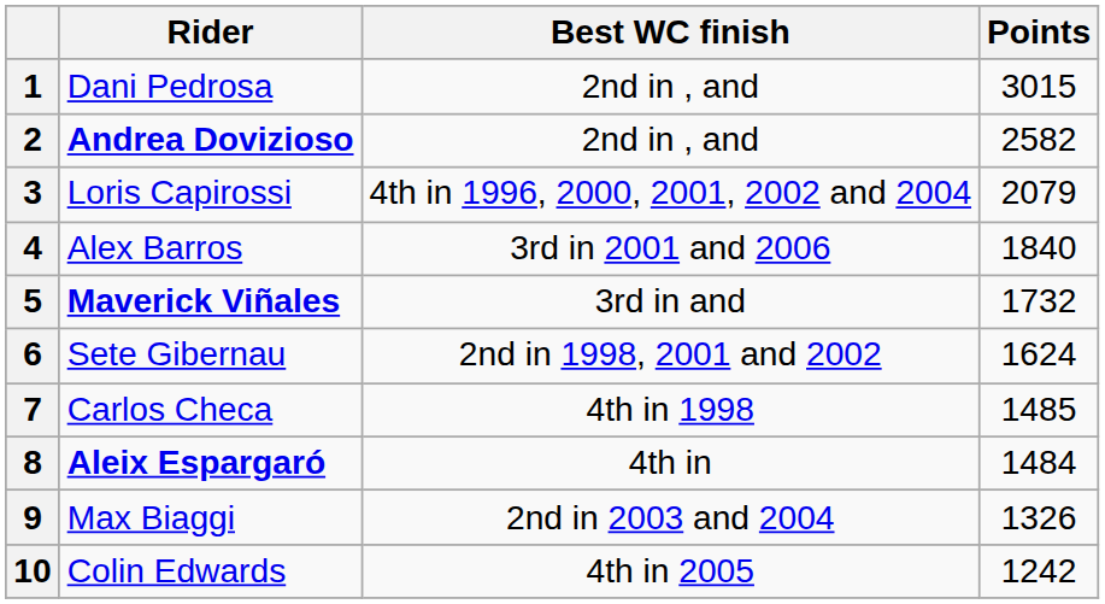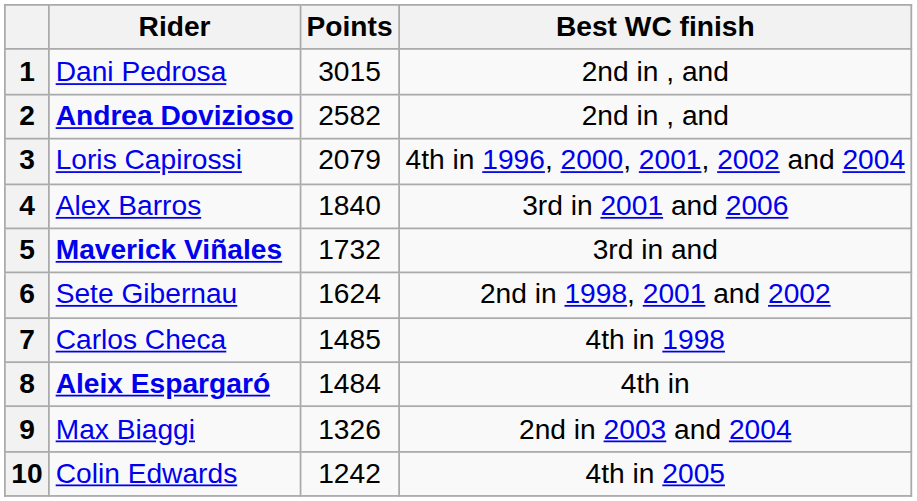columns swapped: Points <-> Best WC finish
